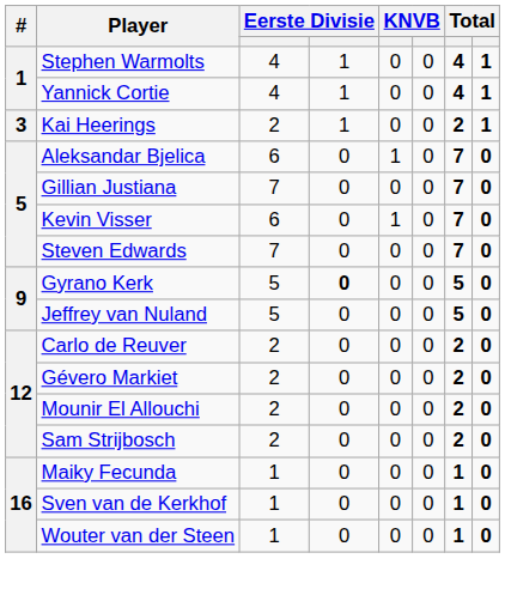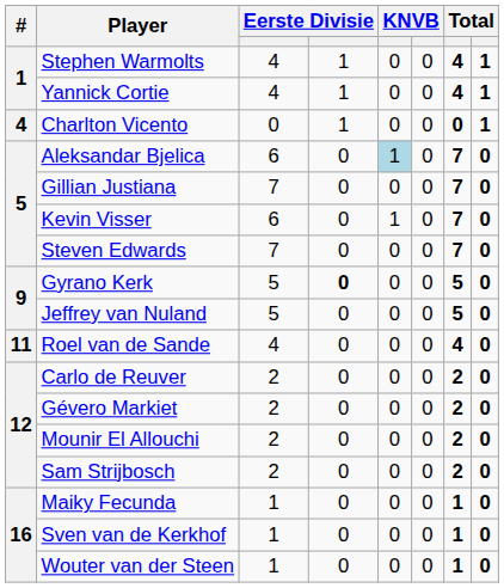- row: 3 | Kai Heerings | 2 | 1 | 0 | 0 | 2 | 1
+ row: 4 | Charlton Vicento | 0 | 1 | 0 | 0 | 0 | 1
Aleksandar Bjelica | column 5: no background -> lightblue background
+ row: 11 | Roel van de Sande | 4 | 0 | 0 | 0 | 4 | 0
